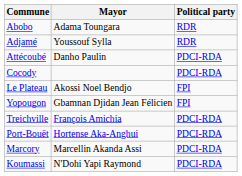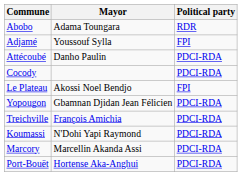Adjamé | Political party: RDR -> FPI
Yopougon | Political party: FPI -> PDCI-RDA
rows swapped: Koumassi <-> Port-Bouët
